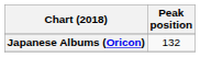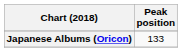Japanese Albums (Oricon) | Peak position: 132 -> 133
